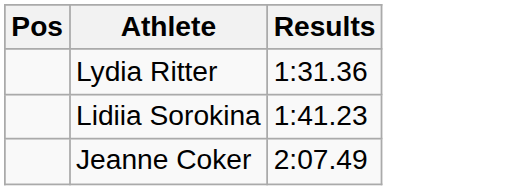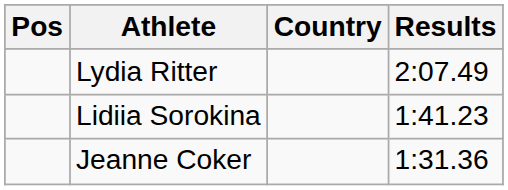+ column: Country
Lydia Ritter | Results: 1:31.36 -> 2:07.49
Jeanne Coker | Results: 2:07.49 -> 1:31.36
